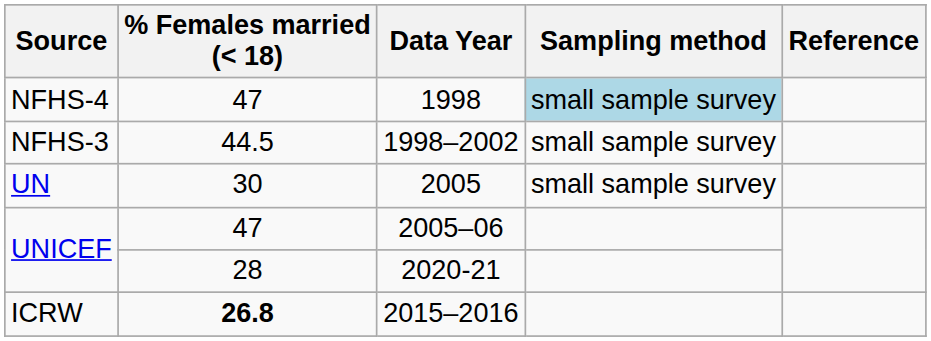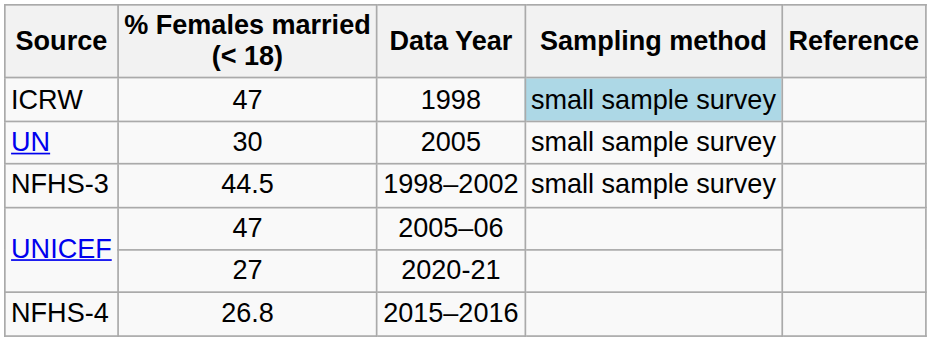1998 | Source: NFHS-4 -> ICRW
rows swapped: 2005 <-> 1998–2002
2020-21 | % Females married (< 18): 28 -> 27
2015–2016 | Source: ICRW -> NFHS-4
2015–2016 | % Females married (< 18): bold -> normal
